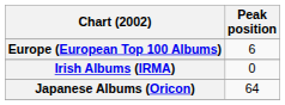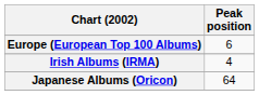Irish Albums (IRMA) | Peak position: 0 -> 4
